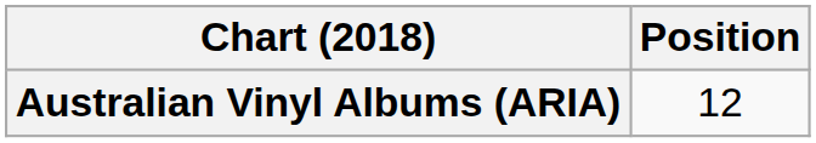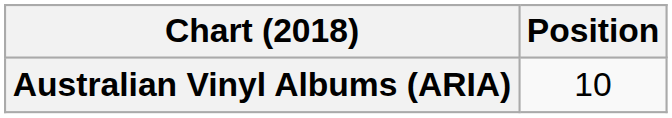Australian Vinyl Albums (ARIA) | Position: 12 -> 10
